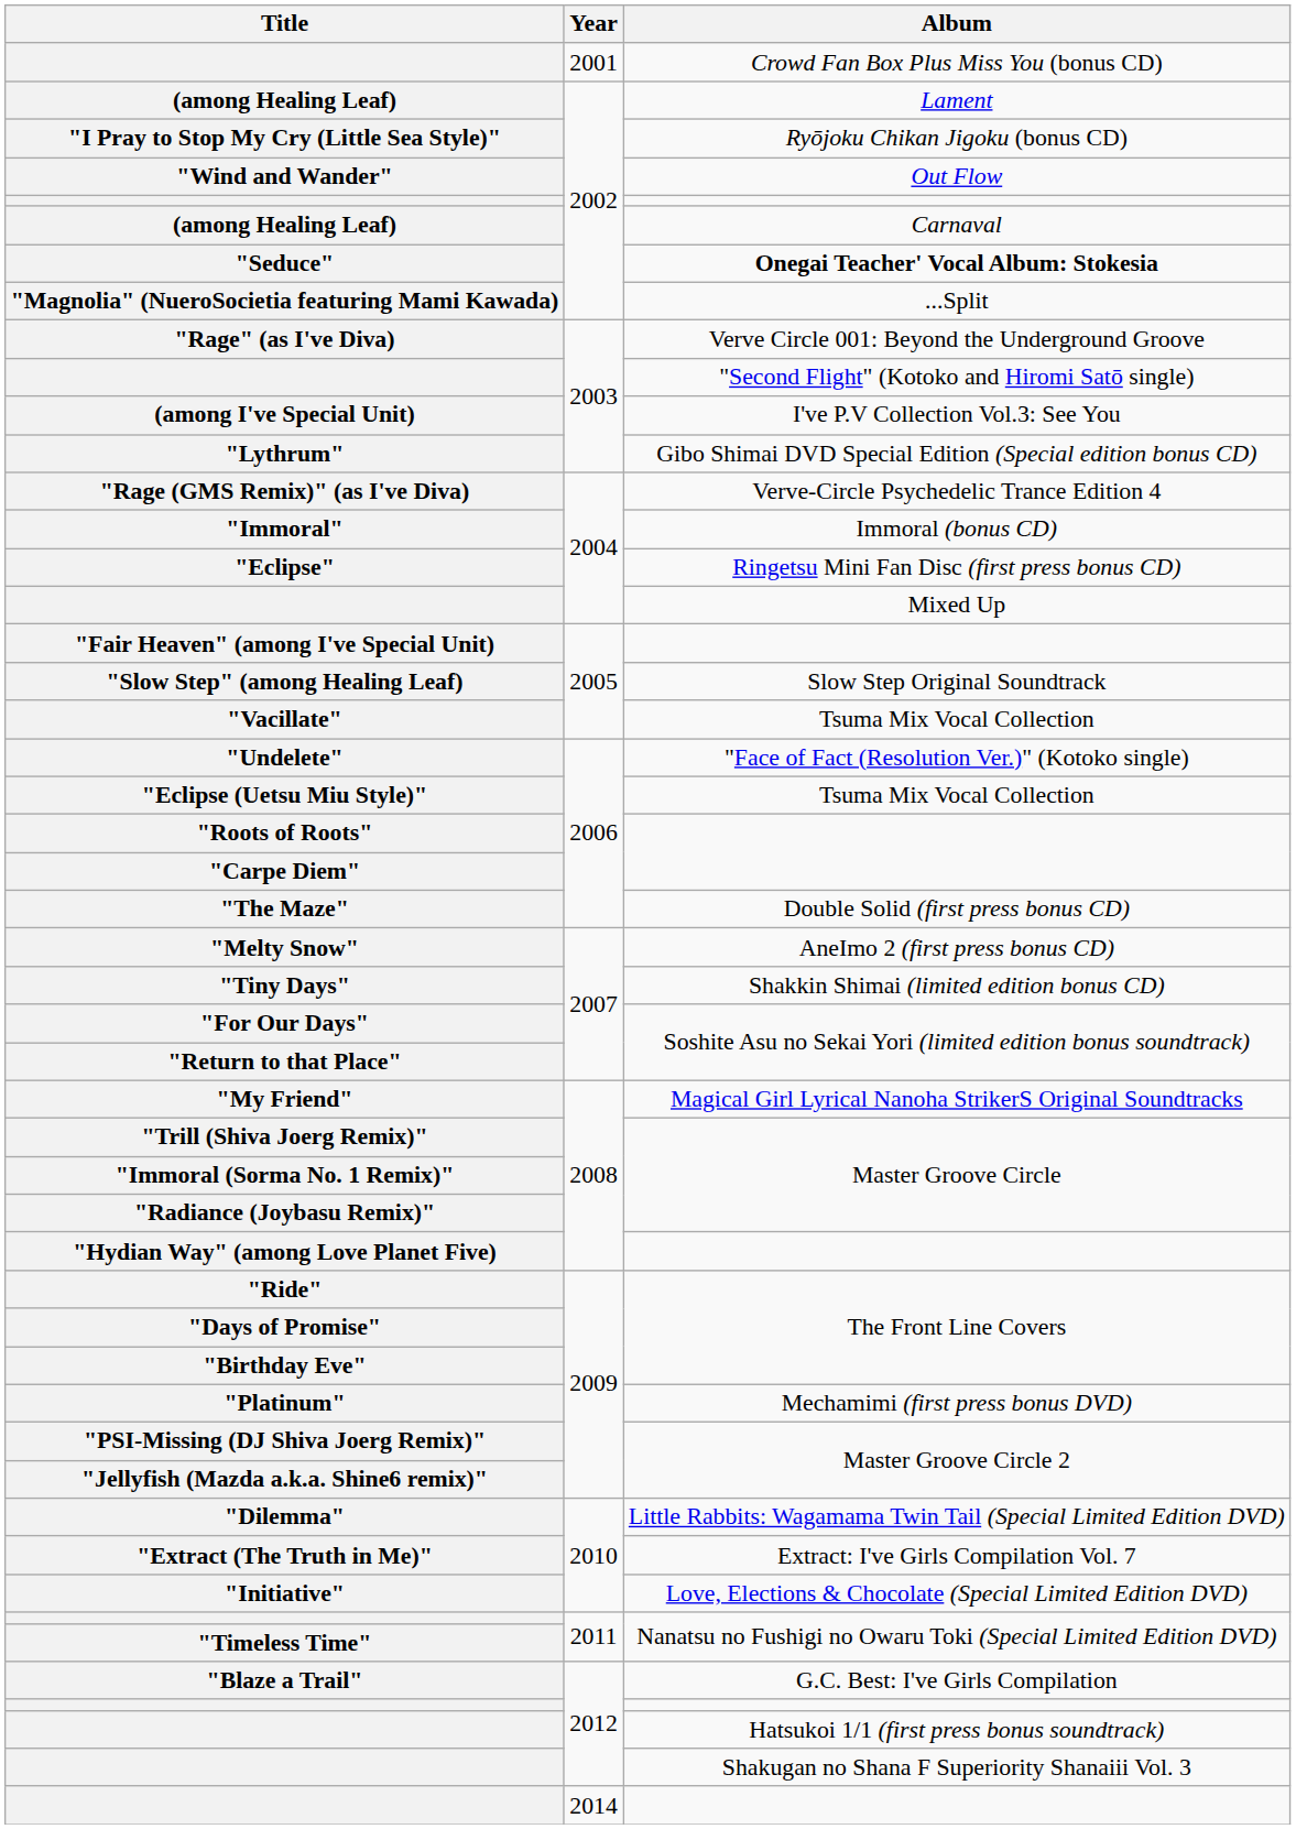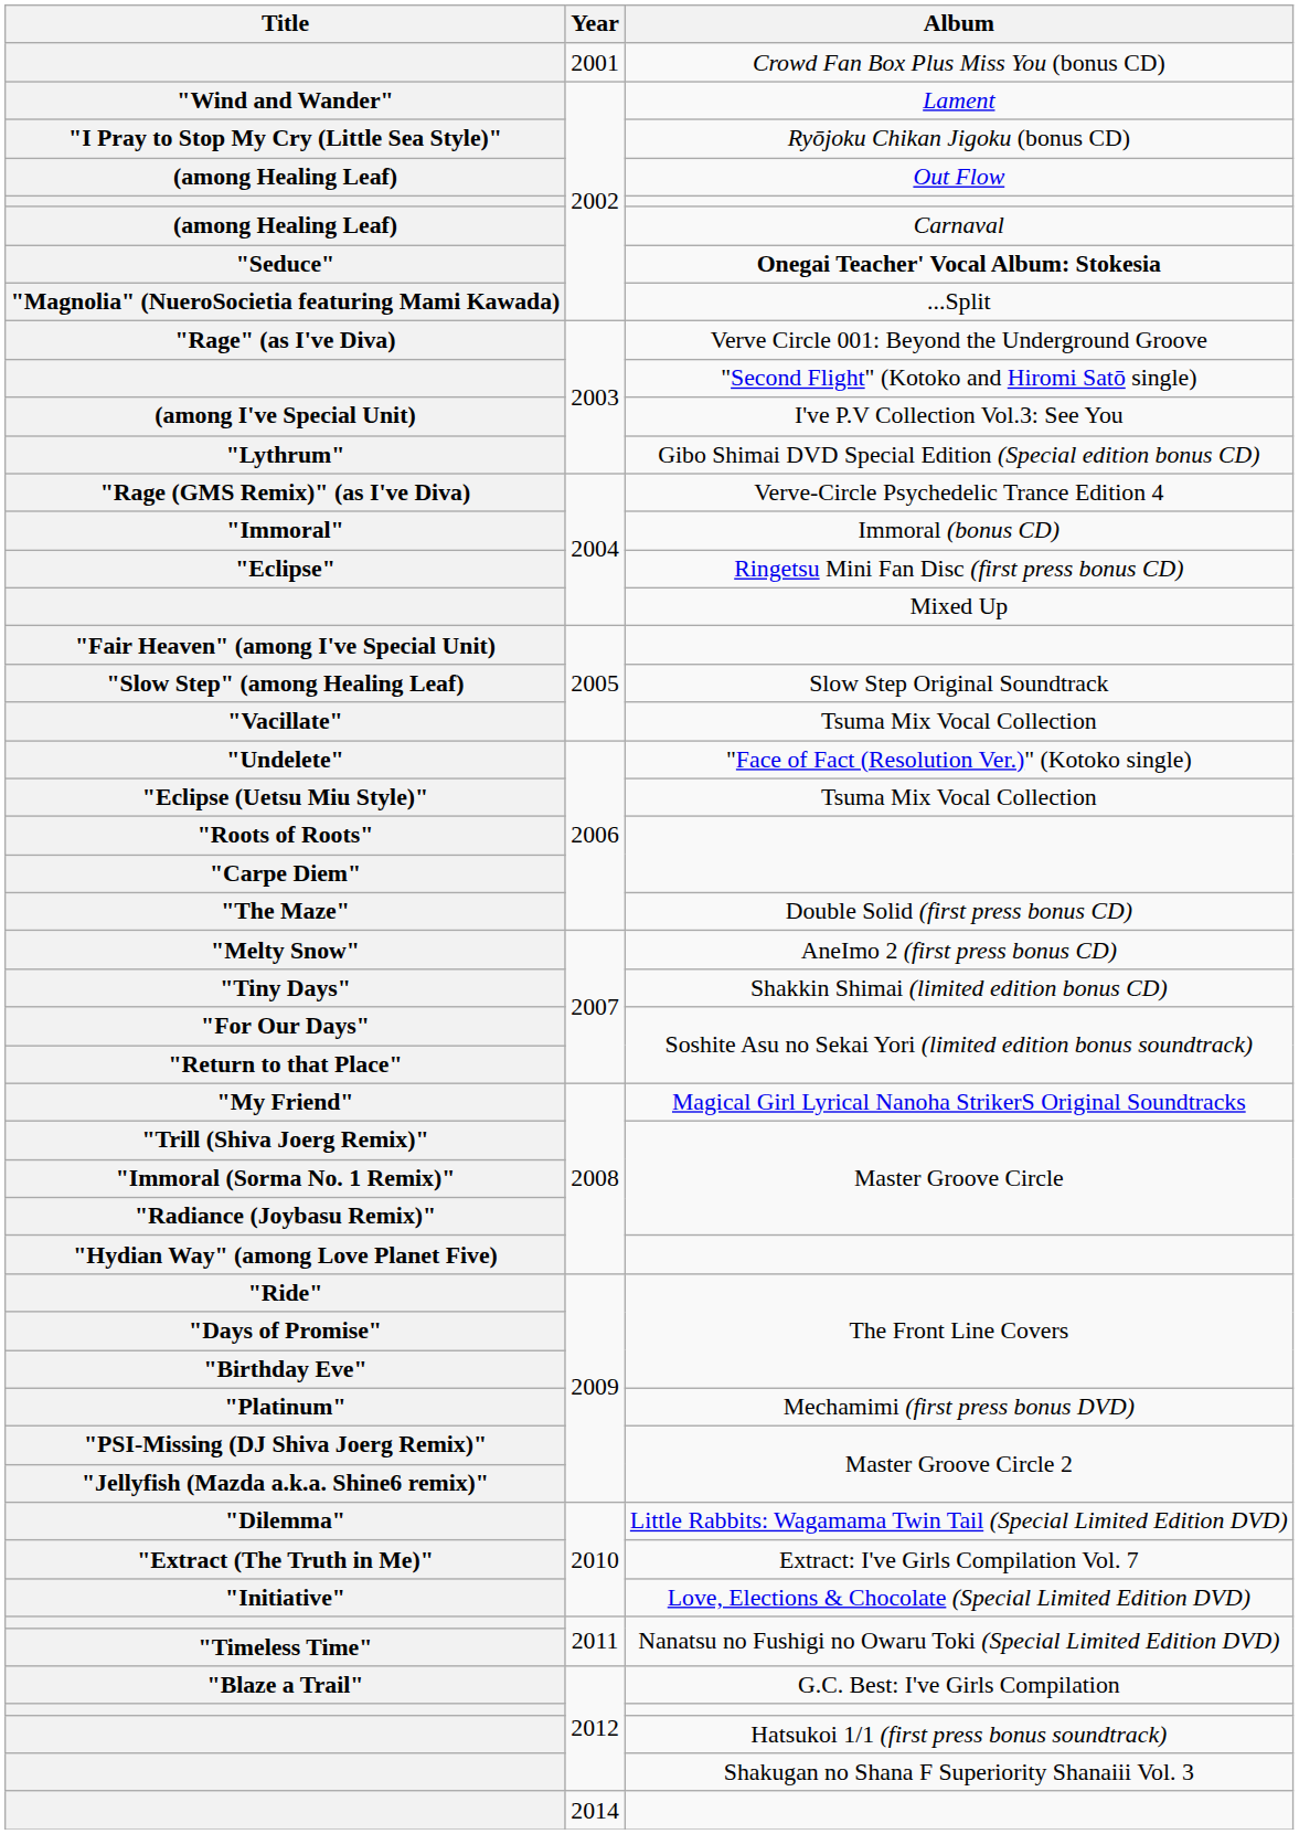Lament | Title: (among Healing Leaf) -> "Wind and Wander"
Out Flow | Title: "Wind and Wander" -> (among Healing Leaf)
